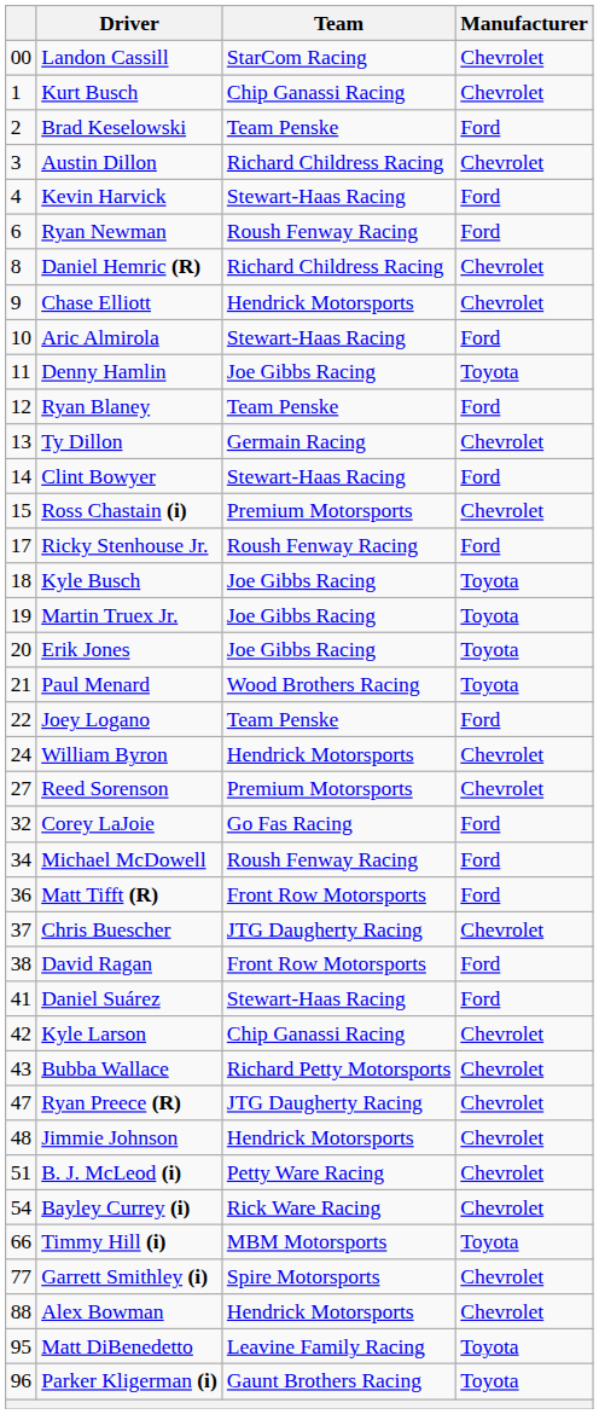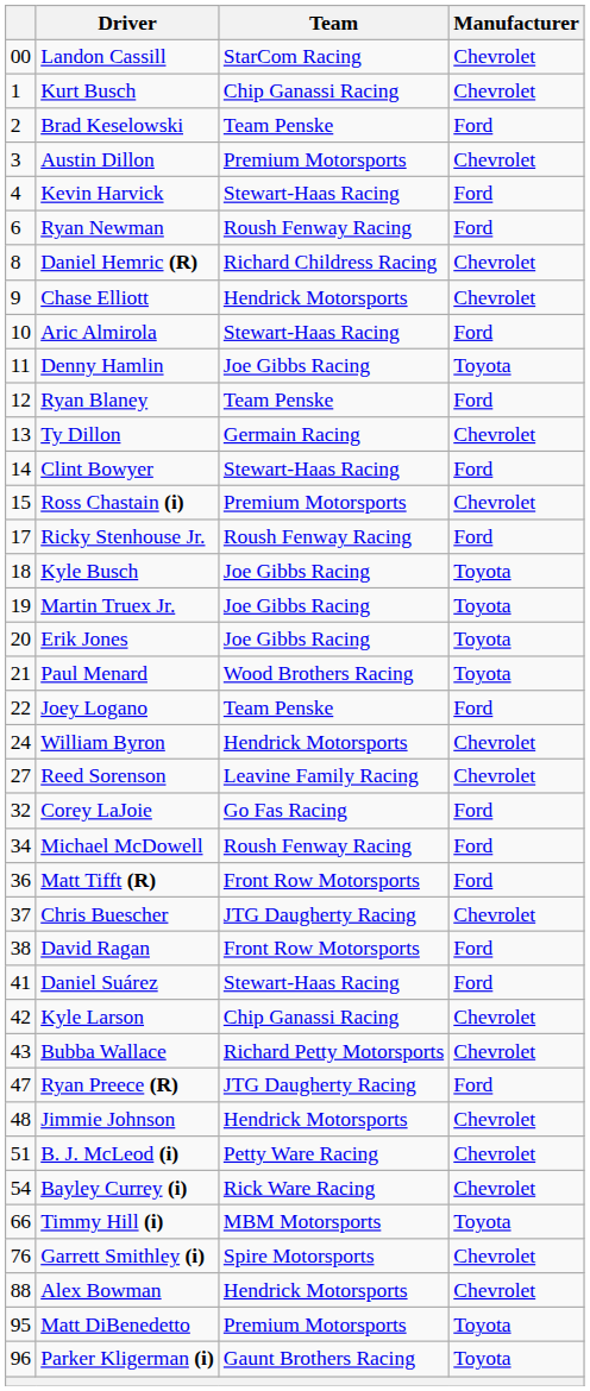Austin Dillon | Team: Richard Childress Racing -> Premium Motorsports
Reed Sorenson | Team: Premium Motorsports -> Leavine Family Racing
Ryan Preece (R) | Manufacturer: Chevrolet -> Ford
Garrett Smithley (i) | column 1: 77 -> 76
Matt DiBenedetto | Team: Leavine Family Racing -> Premium Motorsports
